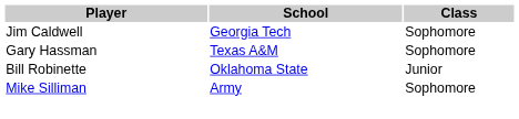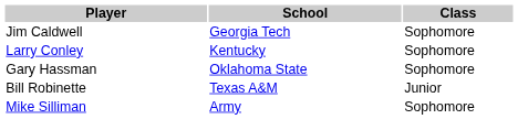+ row: Larry Conley | Kentucky | Sophomore
Gary Hassman | School: Texas A&M -> Oklahoma State
Bill Robinette | School: Oklahoma State -> Texas A&M
